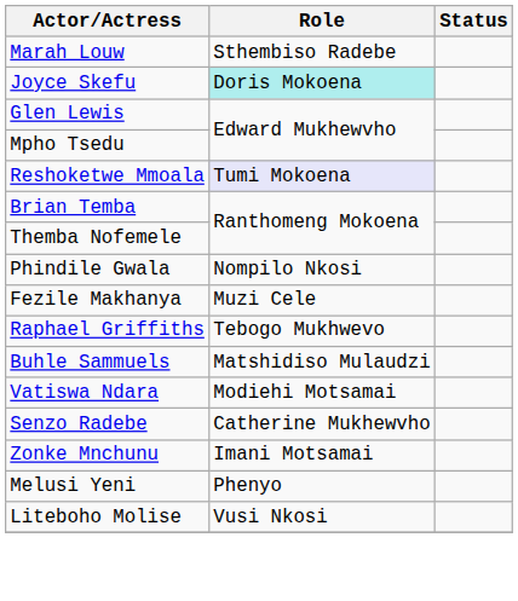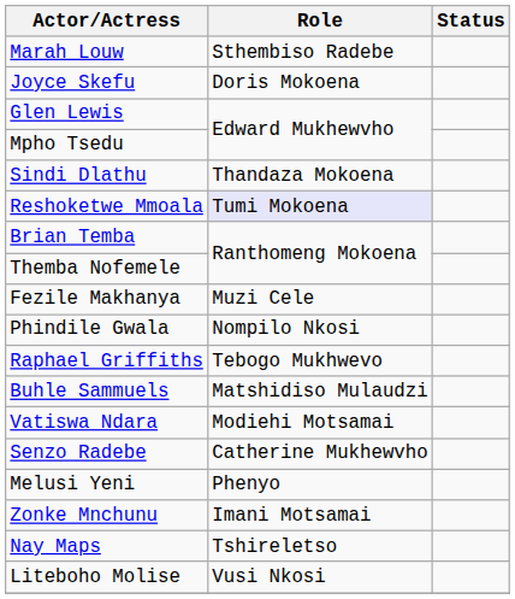Joyce Skefu | Role: paleturquoise background -> no background
+ row: Sindi Dlathu | Thandaza Mokoena
rows swapped: Fezile Makhanya <-> Phindile Gwala
rows swapped: Melusi Yeni <-> Zonke Mnchunu
+ row: Nay Maps | Tshireletso
